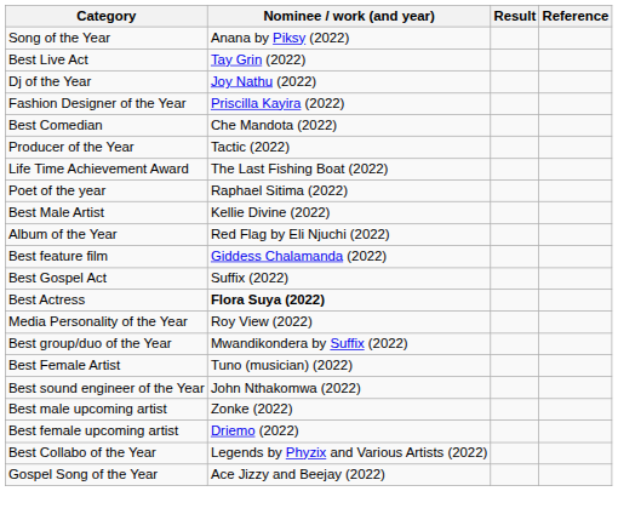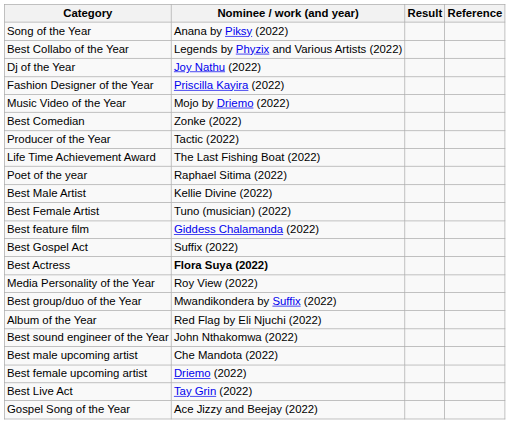rows swapped: Best Collabo of the Year <-> Best Live Act
+ row: Music Video of the Year | Mojo by Driemo (2022)
Best Comedian | Nominee / work (and year): Che Mandota (2022) -> Zonke (2022)
rows swapped: Best Female Artist <-> Album of the Year
Best male upcoming artist | Nominee / work (and year): Zonke (2022) -> Che Mandota (2022)
